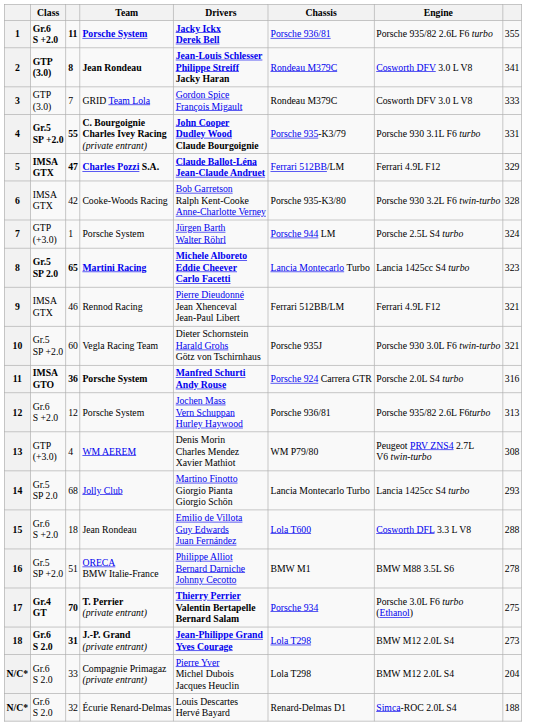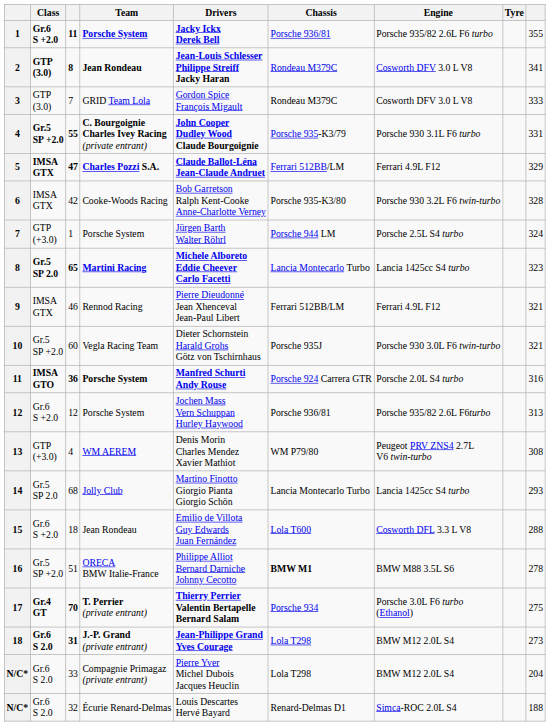+ column: Tyre
16 | Chassis: normal -> bold
